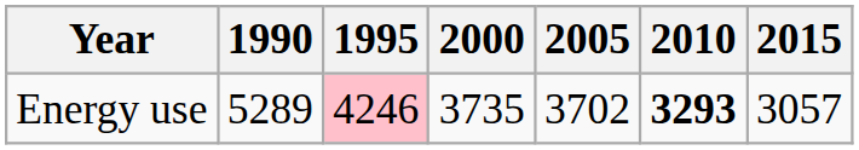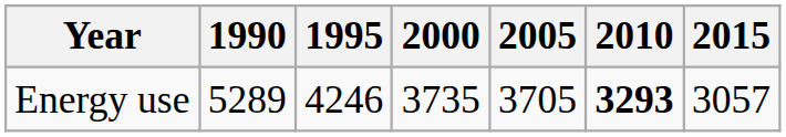Energy use | 1995: pink background -> no background
Energy use | 2005: 3702 -> 3705
